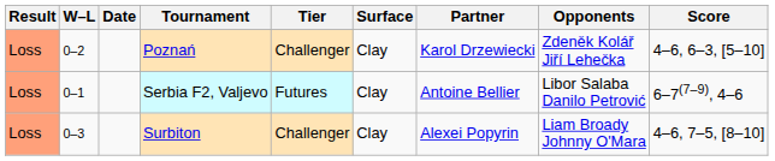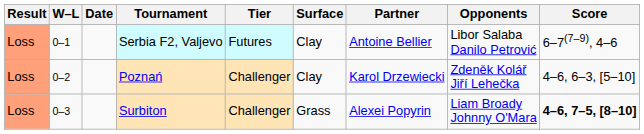rows swapped: Serbia F2, Valjevo <-> Poznań
Surbiton | Surface: Clay -> Grass
Surbiton | Score: normal -> bold
